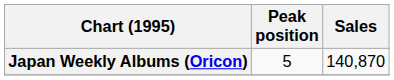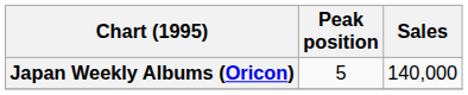Japan Weekly Albums (Oricon) | Sales: 140,870 -> 140,000
